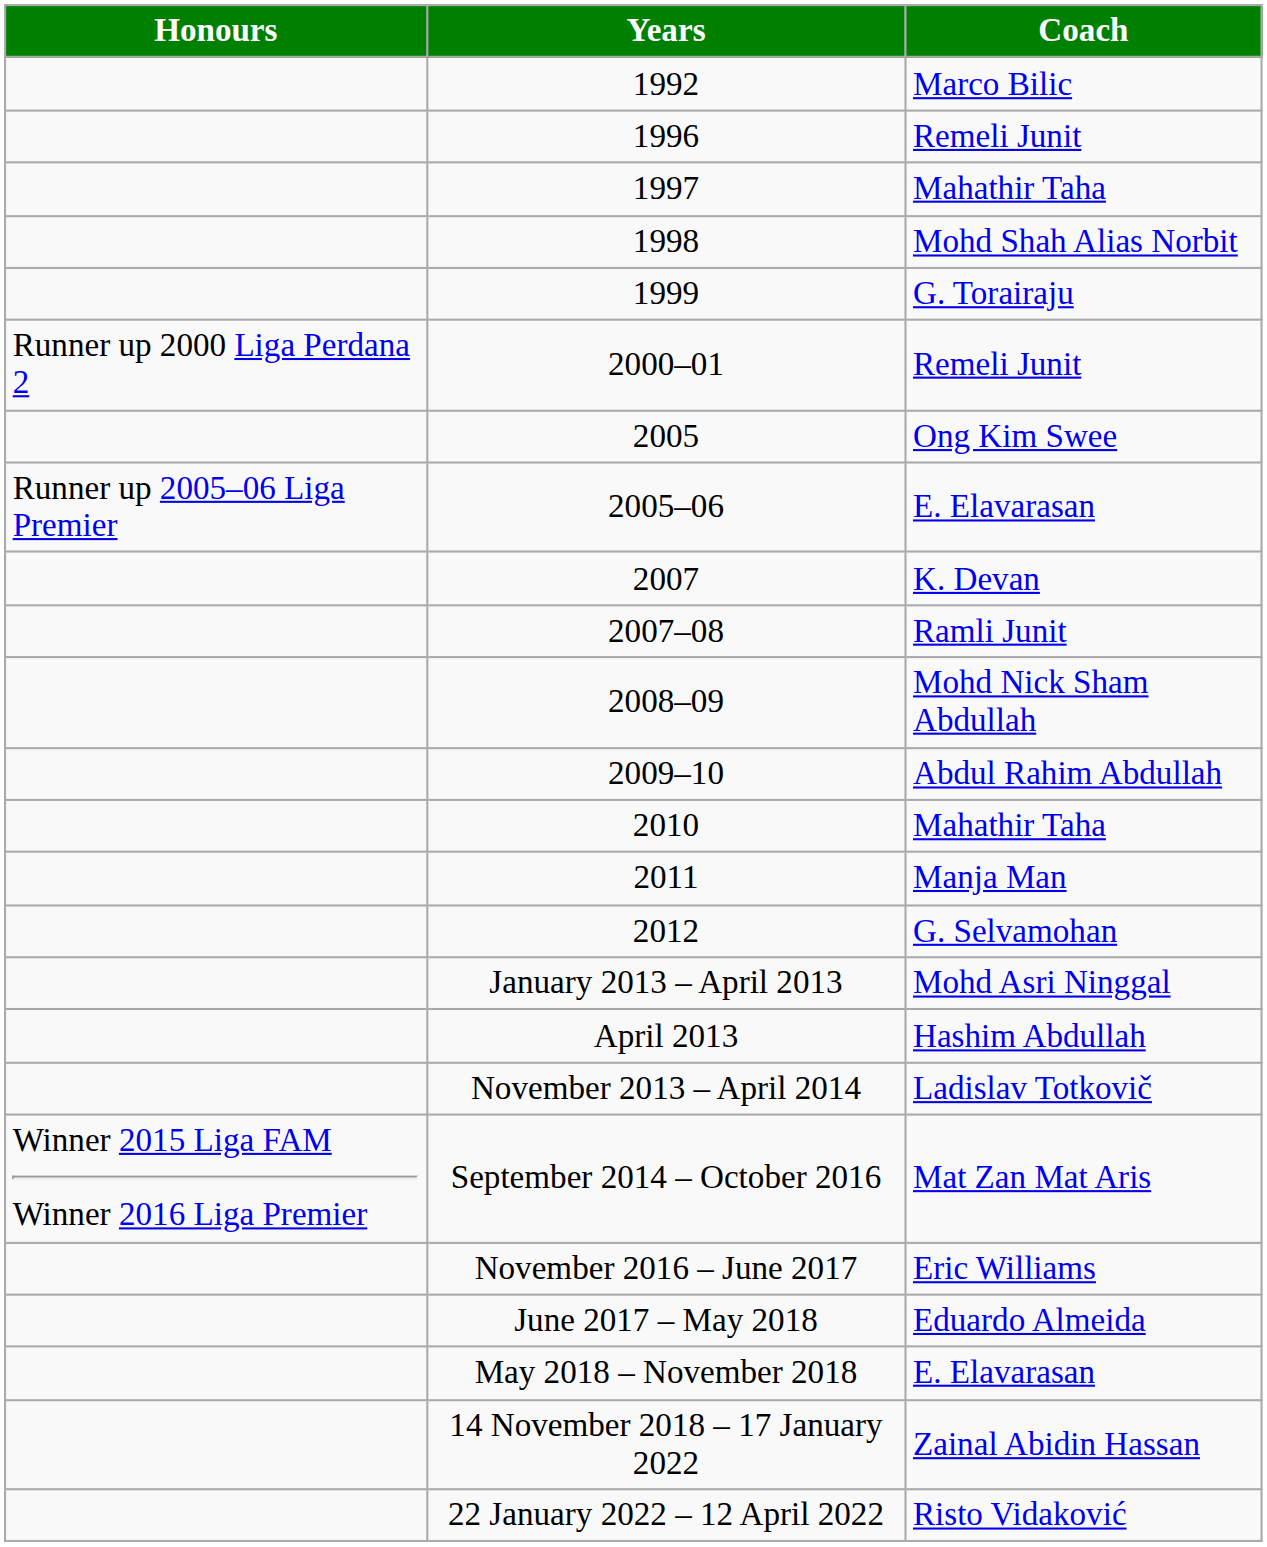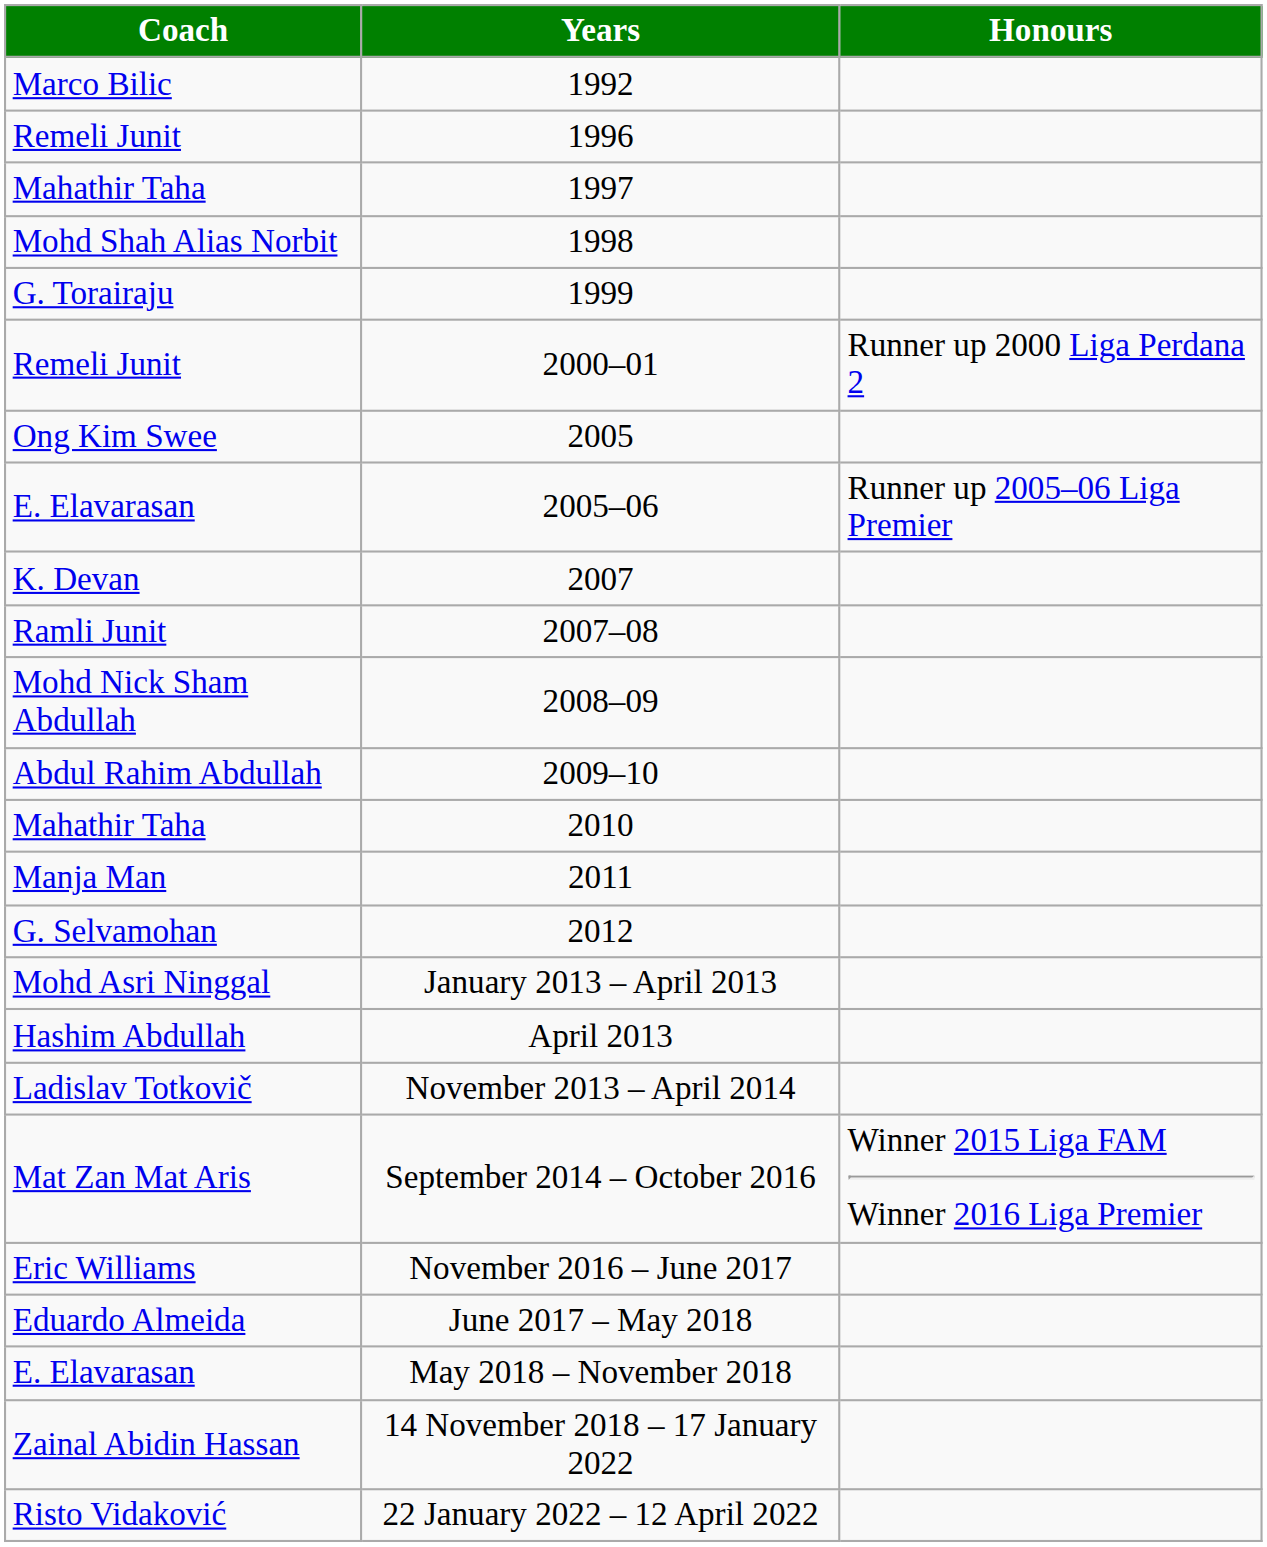columns swapped: Coach <-> Honours
